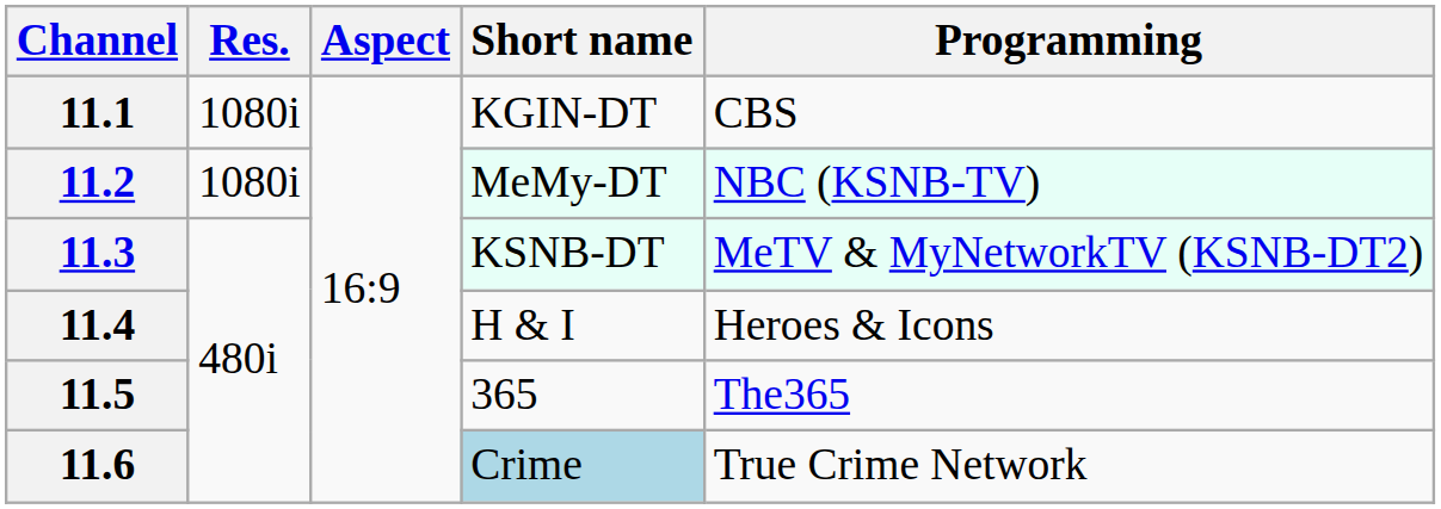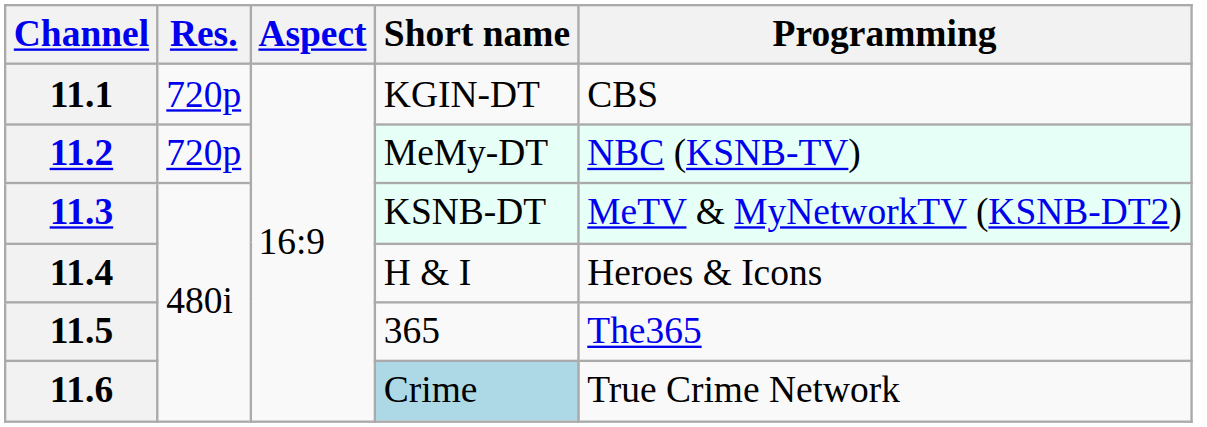11.1 | Res.: 1080i -> 720p
11.2 | Res.: 1080i -> 720p
